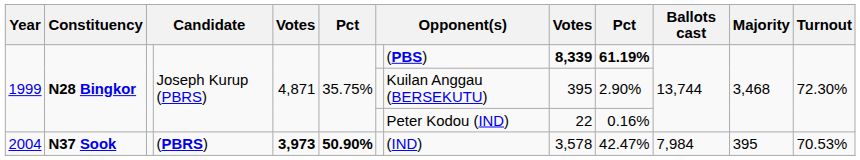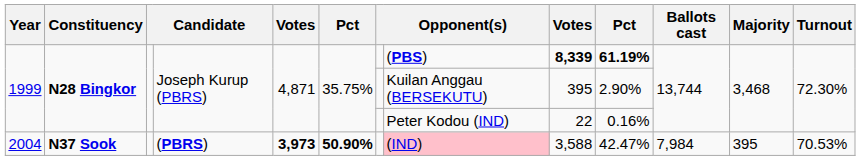2004 | column 8: no background -> pink background
2004 | column 9: 3,578 -> 3,588
